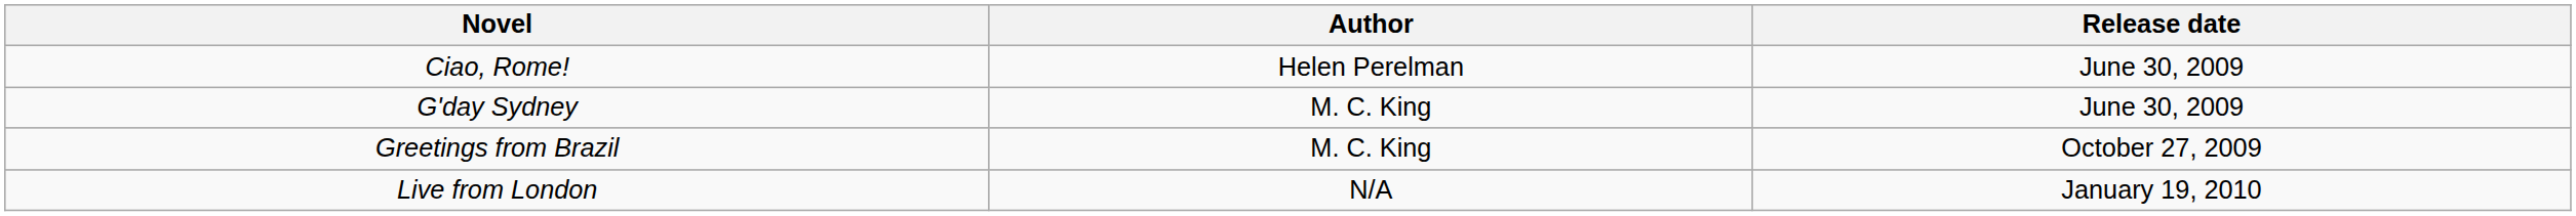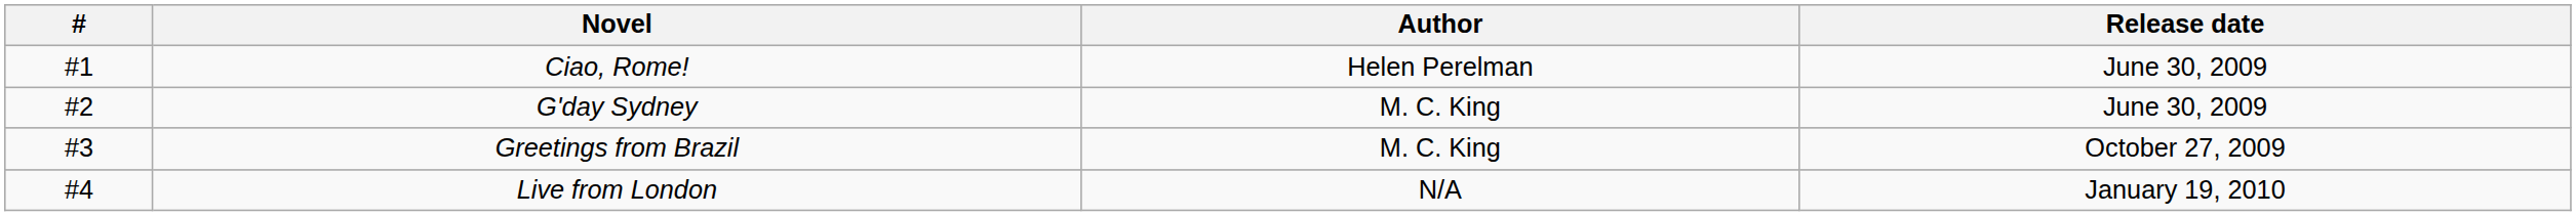+ column: # | #1 | #2 | #3 | #4
